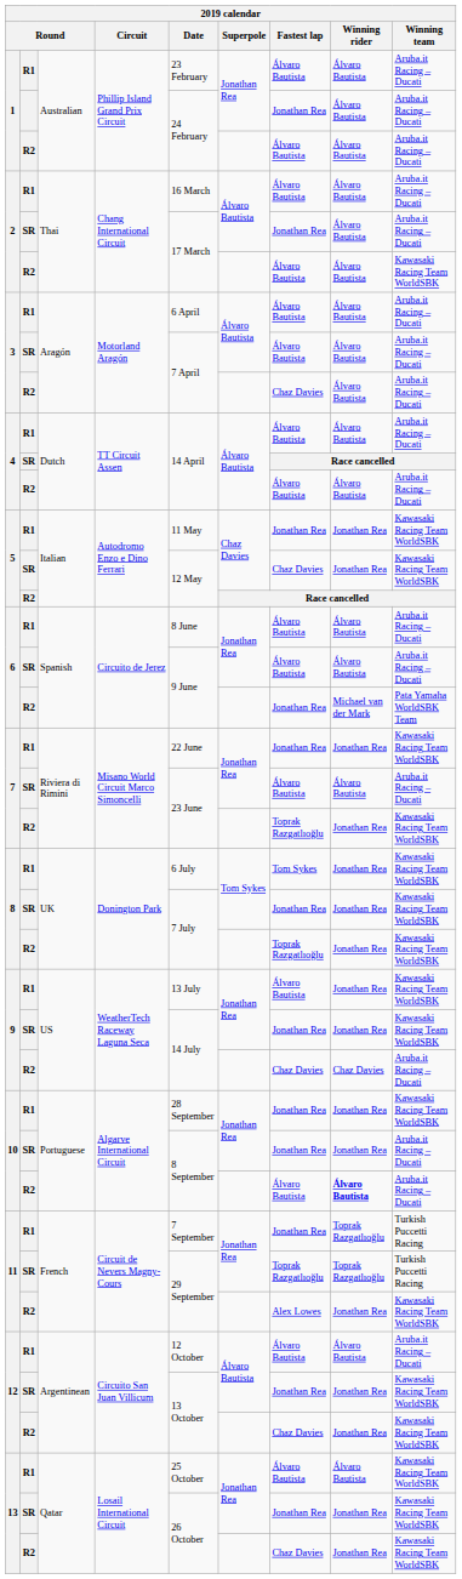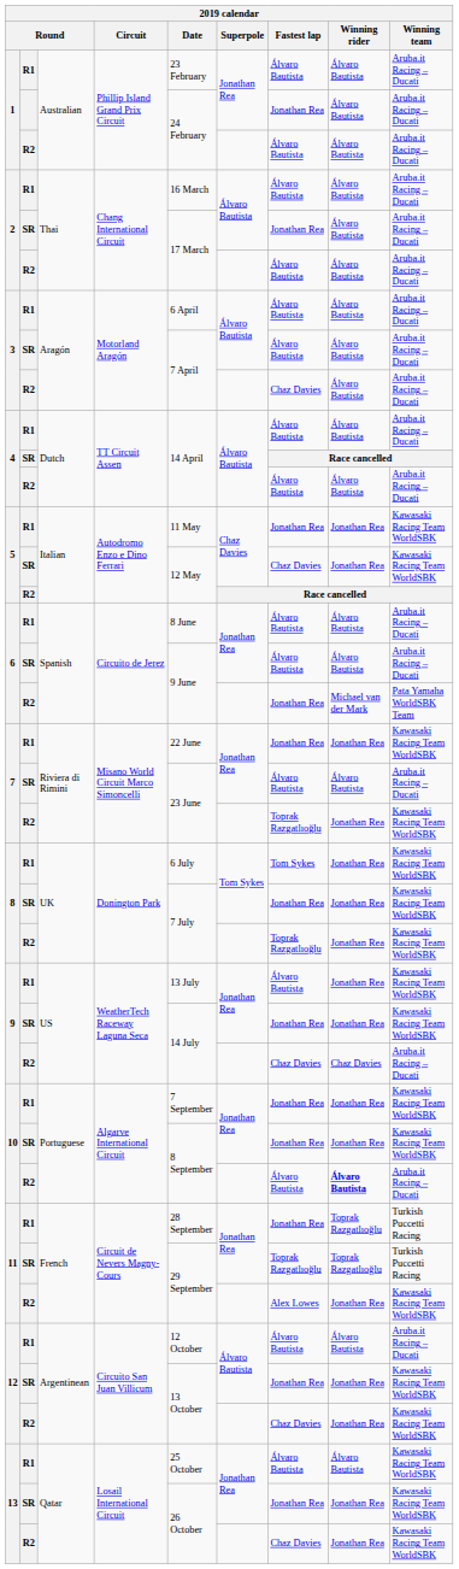2 / R2 | Winning team: Kawasaki Racing Team WorldSBK -> Aruba.it Racing – Ducati
10 / R1 | Date: 28 September -> 7 September
10 / SR | Winning team: Aruba.it Racing – Ducati -> Kawasaki Racing Team WorldSBK
11 / R1 | Date: 7 September -> 28 September
